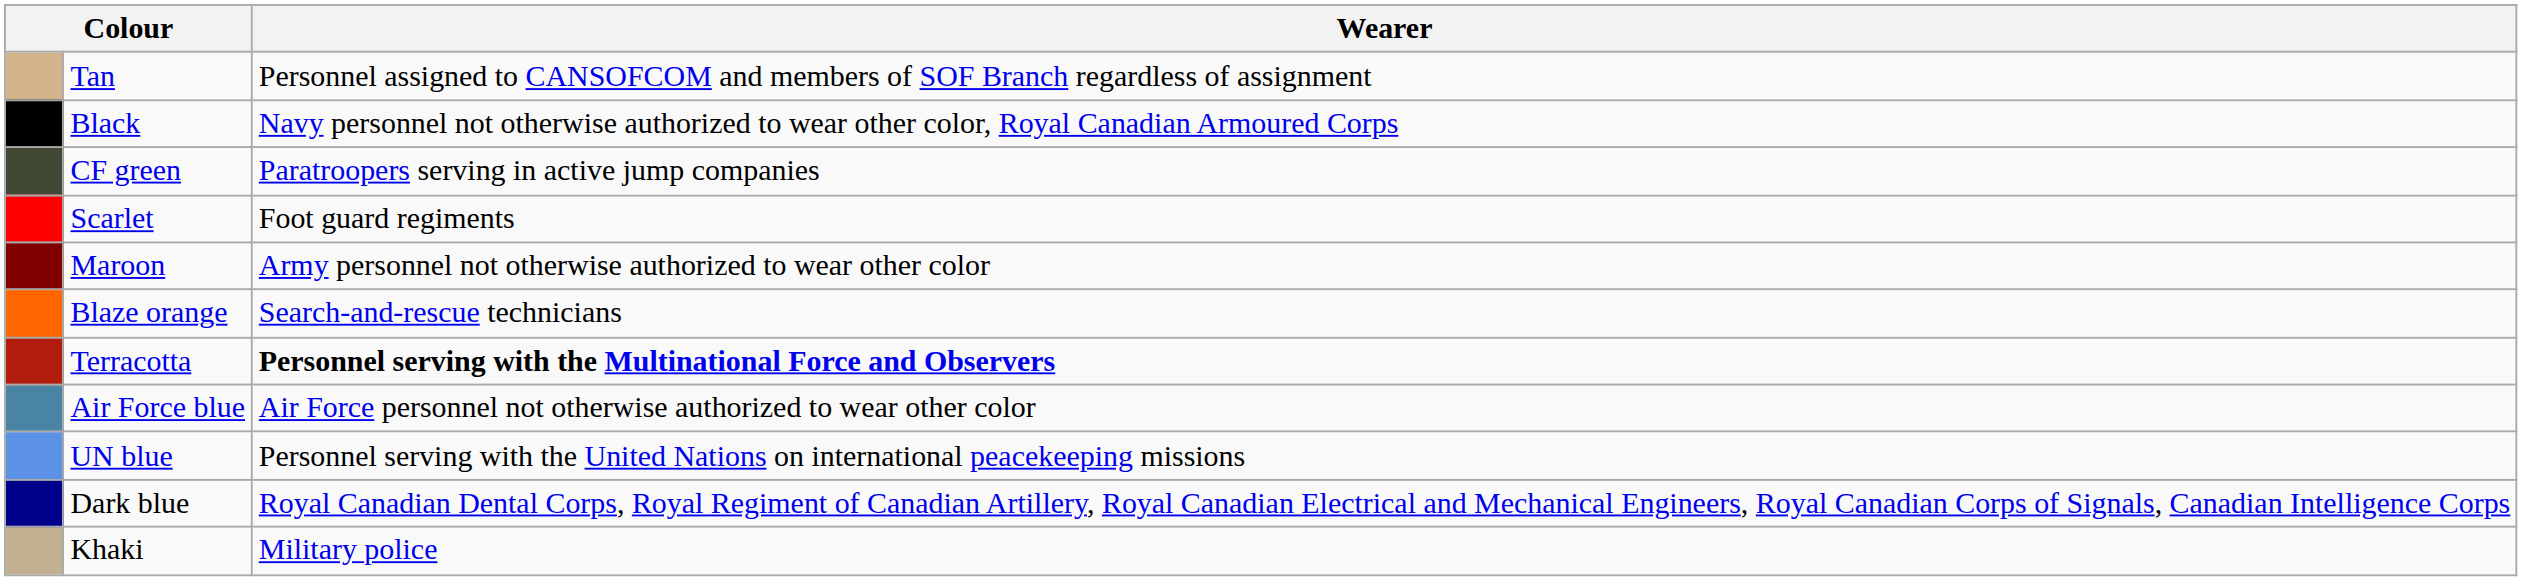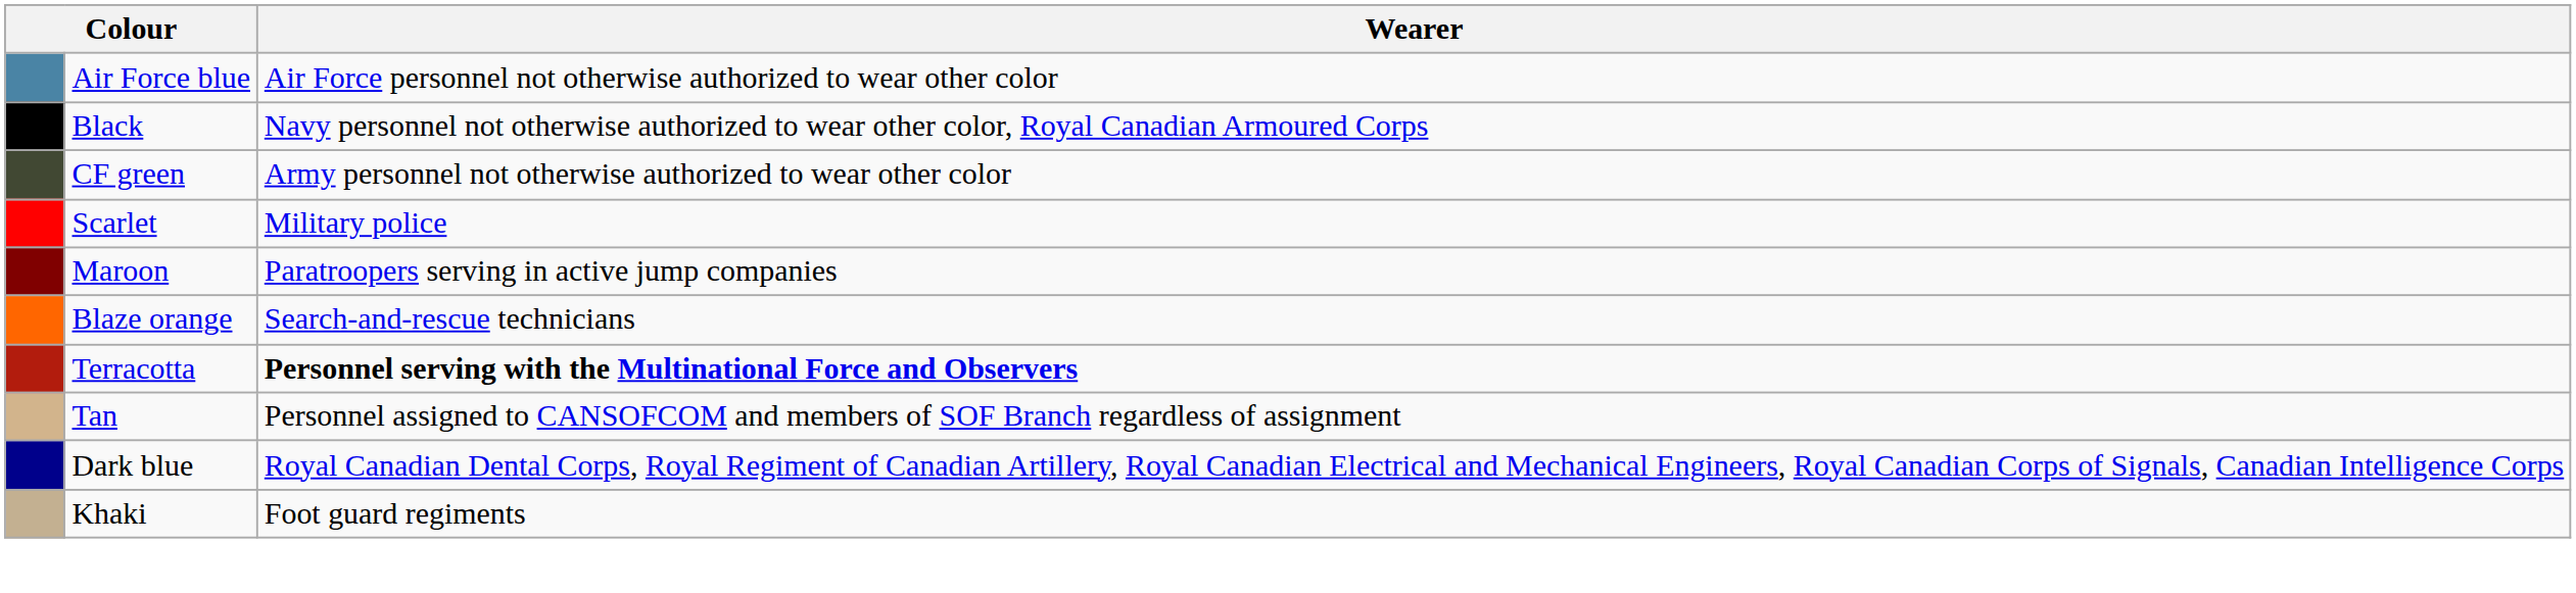rows swapped: Air Force blue <-> Tan
CF green | Wearer: Paratroopers serving in active jump companies -> Army personnel not otherwise authorized to wear other color
Scarlet | Wearer: Foot guard regiments -> Military police
Maroon | Wearer: Army personnel not otherwise authorized to wear other color -> Paratroopers serving in active jump companies
- row: UN blue | Personnel serving with the United Nations on international peacekeeping missions
Khaki | Wearer: Military police -> Foot guard regiments
